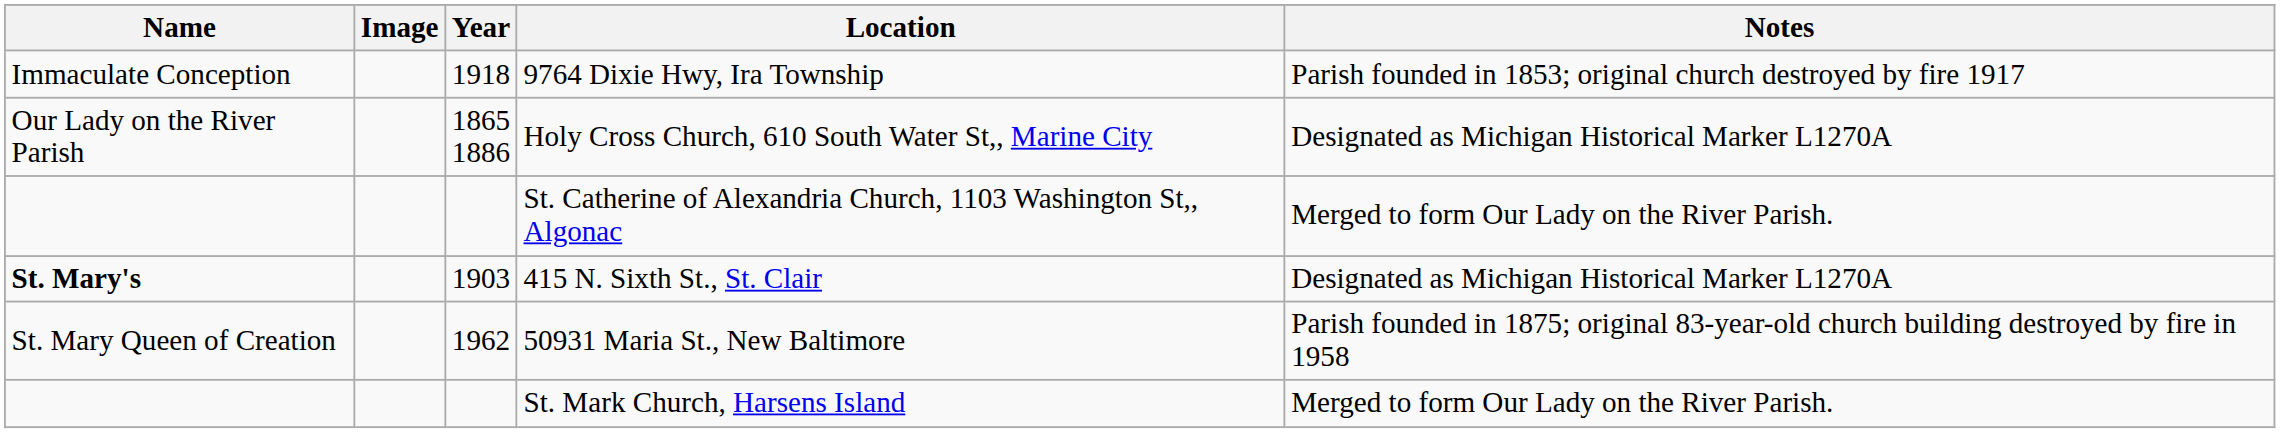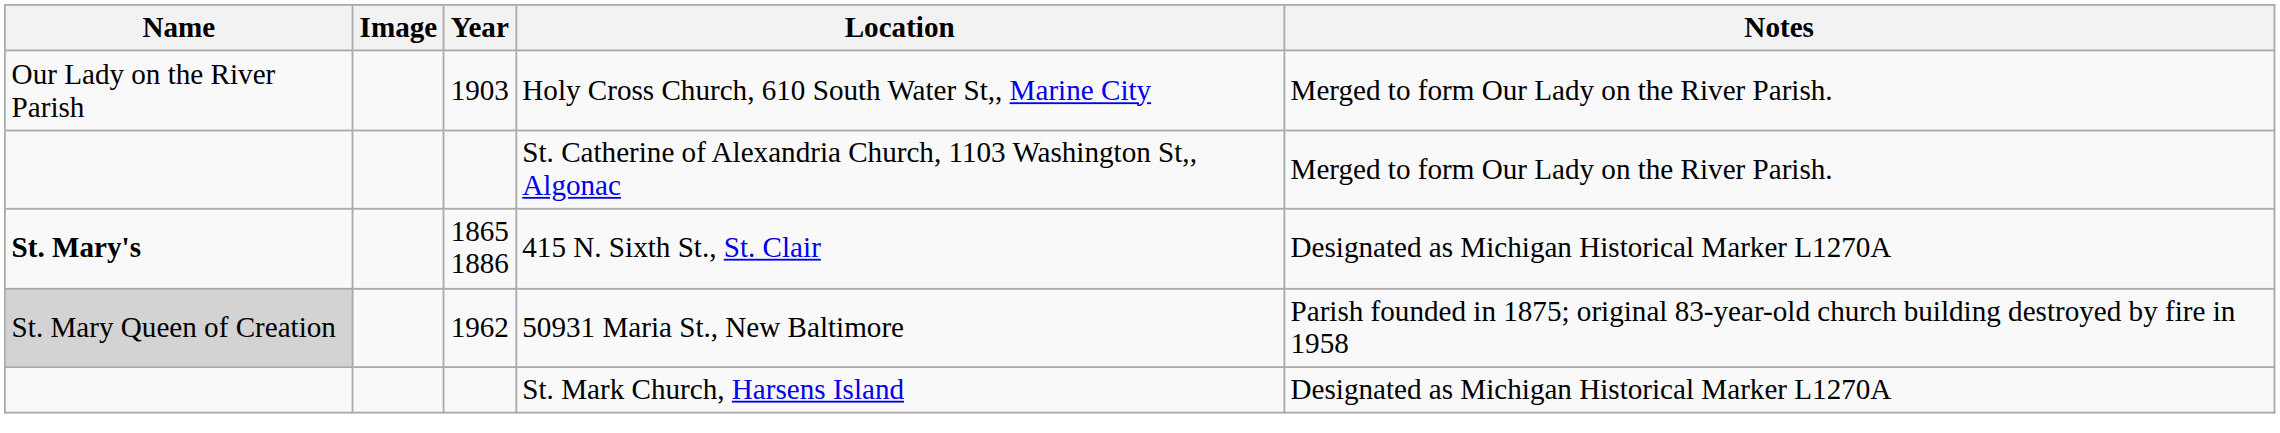- row: Immaculate Conception | 1918 | 9764 Dixie Hwy, Ira Township | Parish founded in 1853; original church destroyed by fire 1917
Holy Cross Church, 610 South Water St,, Marine City | Year: 1865 1886 -> 1903
Holy Cross Church, 610 South Water St,, Marine City | Notes: Designated as Michigan Historical Marker L1270A -> Merged to form Our Lady on the River Parish.
415 N. Sixth St., St. Clair | Year: 1903 -> 1865 1886
50931 Maria St., New Baltimore | Name: no background -> lightgrey background
St. Mark Church, Harsens Island | Notes: Merged to form Our Lady on the River Parish. -> Designated as Michigan Historical Marker L1270A
